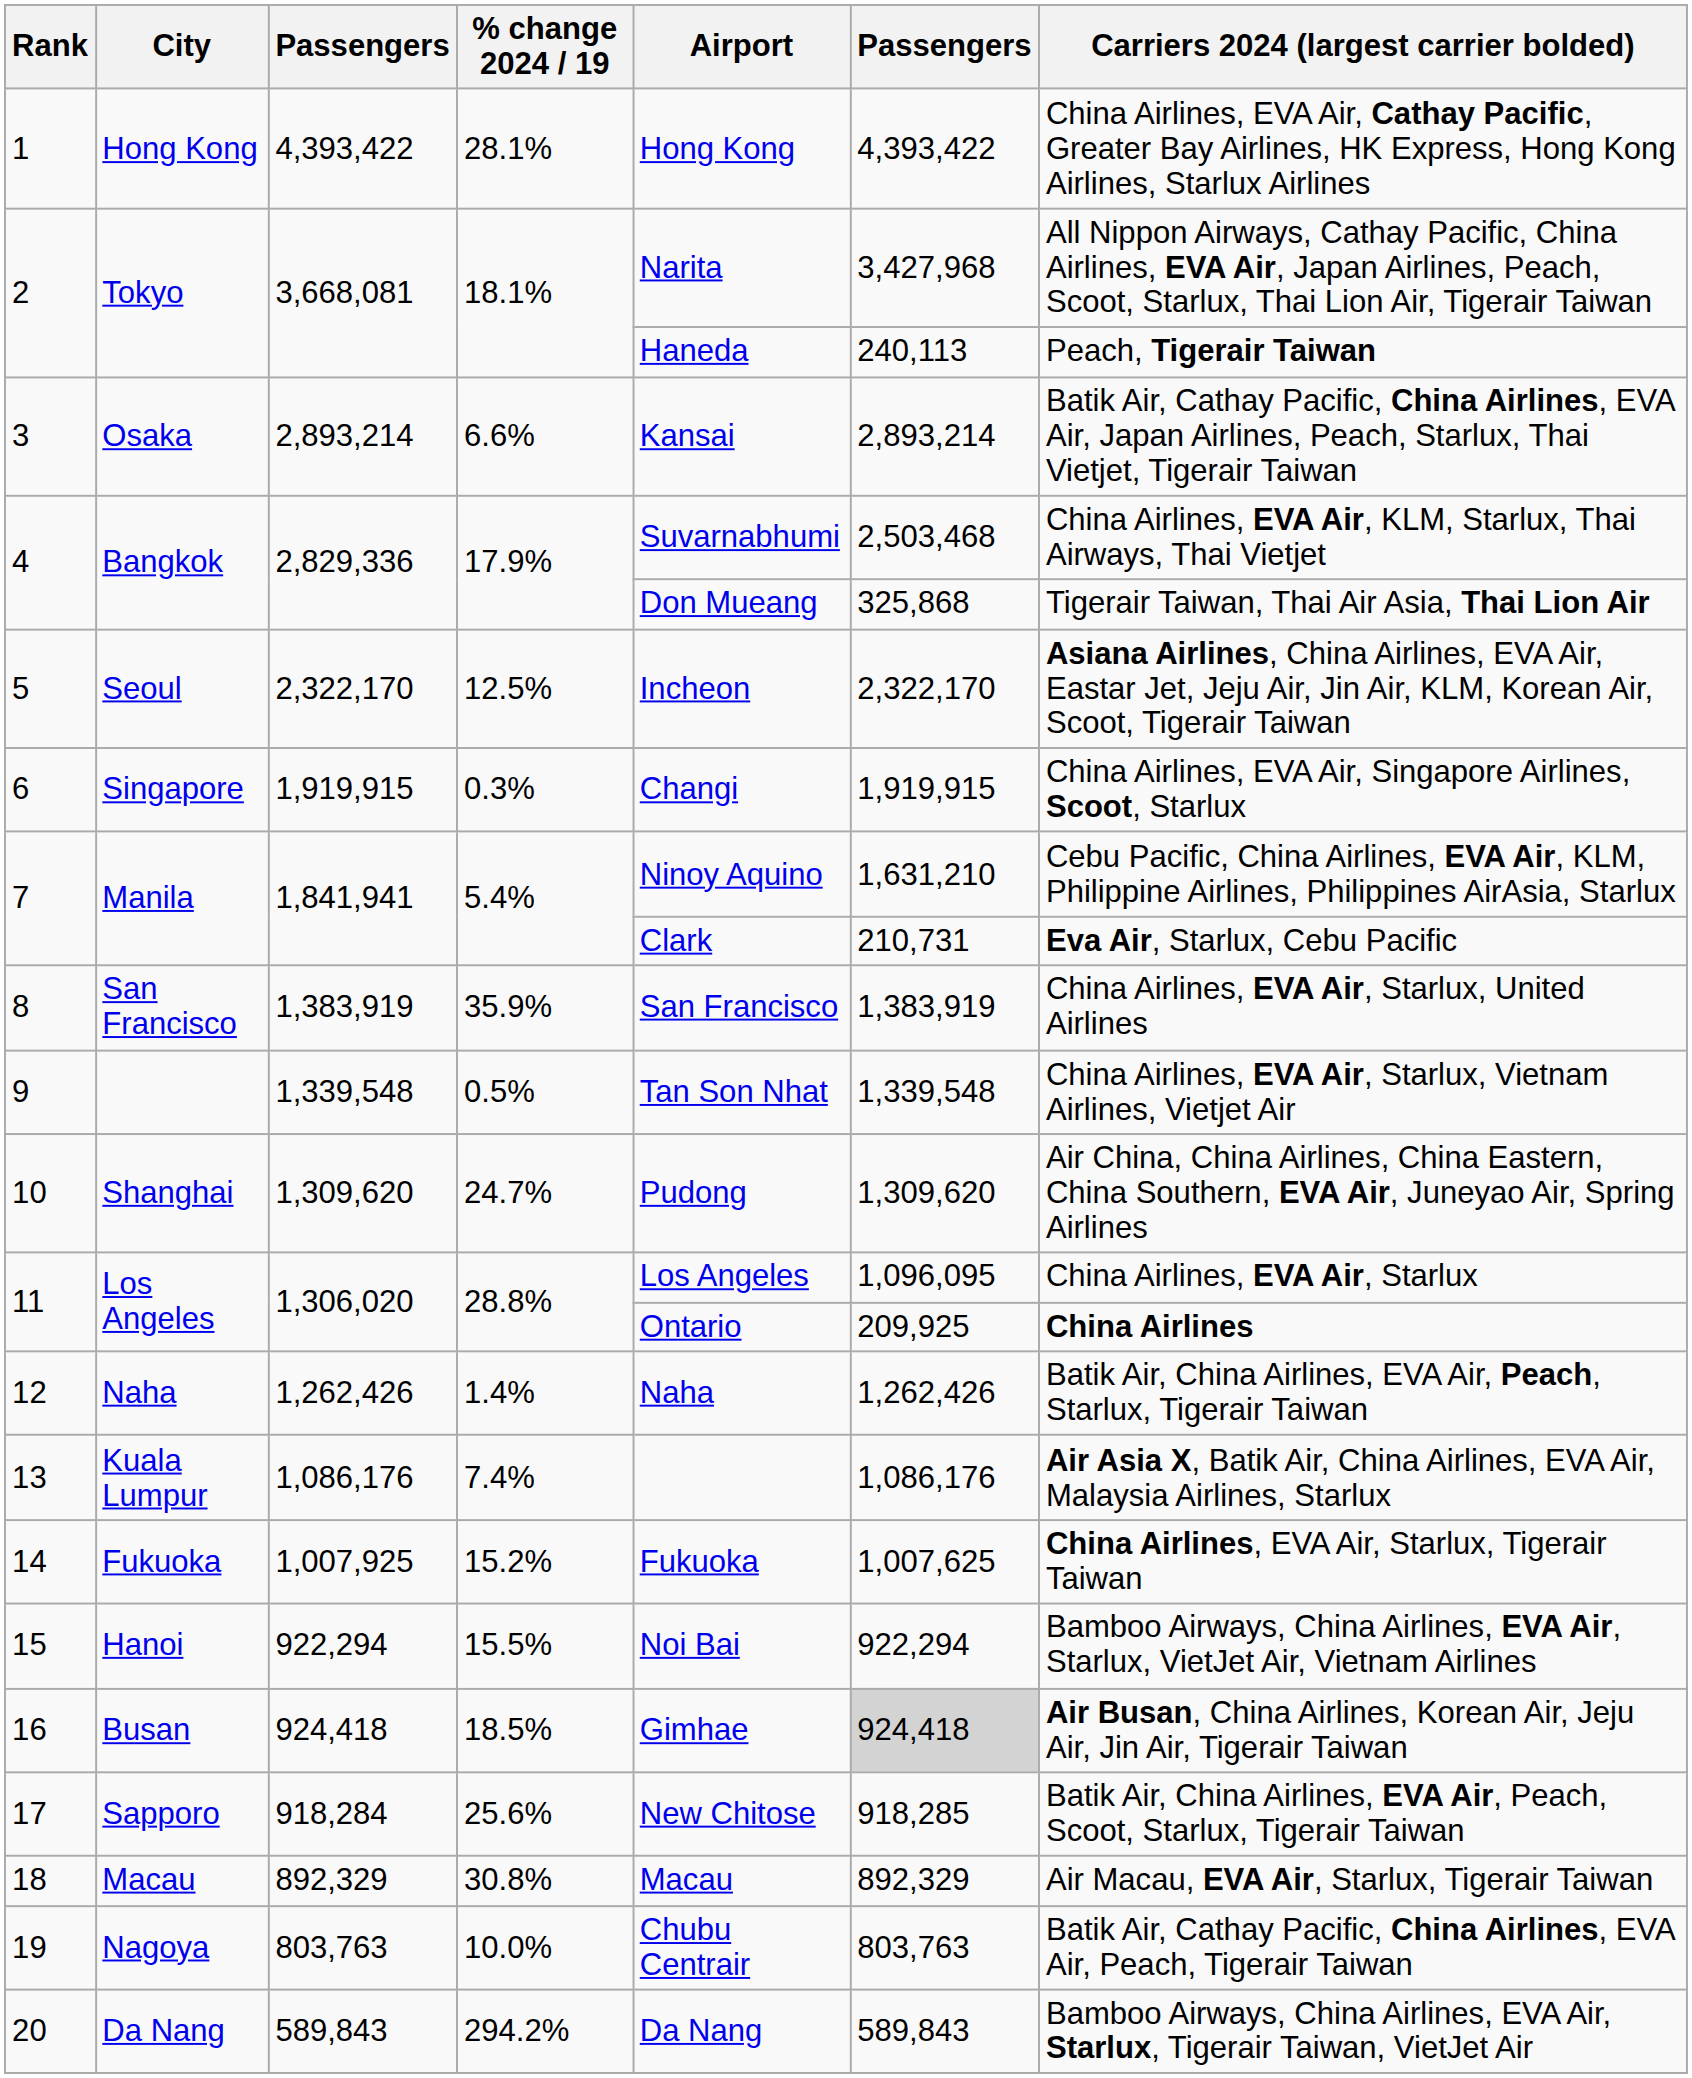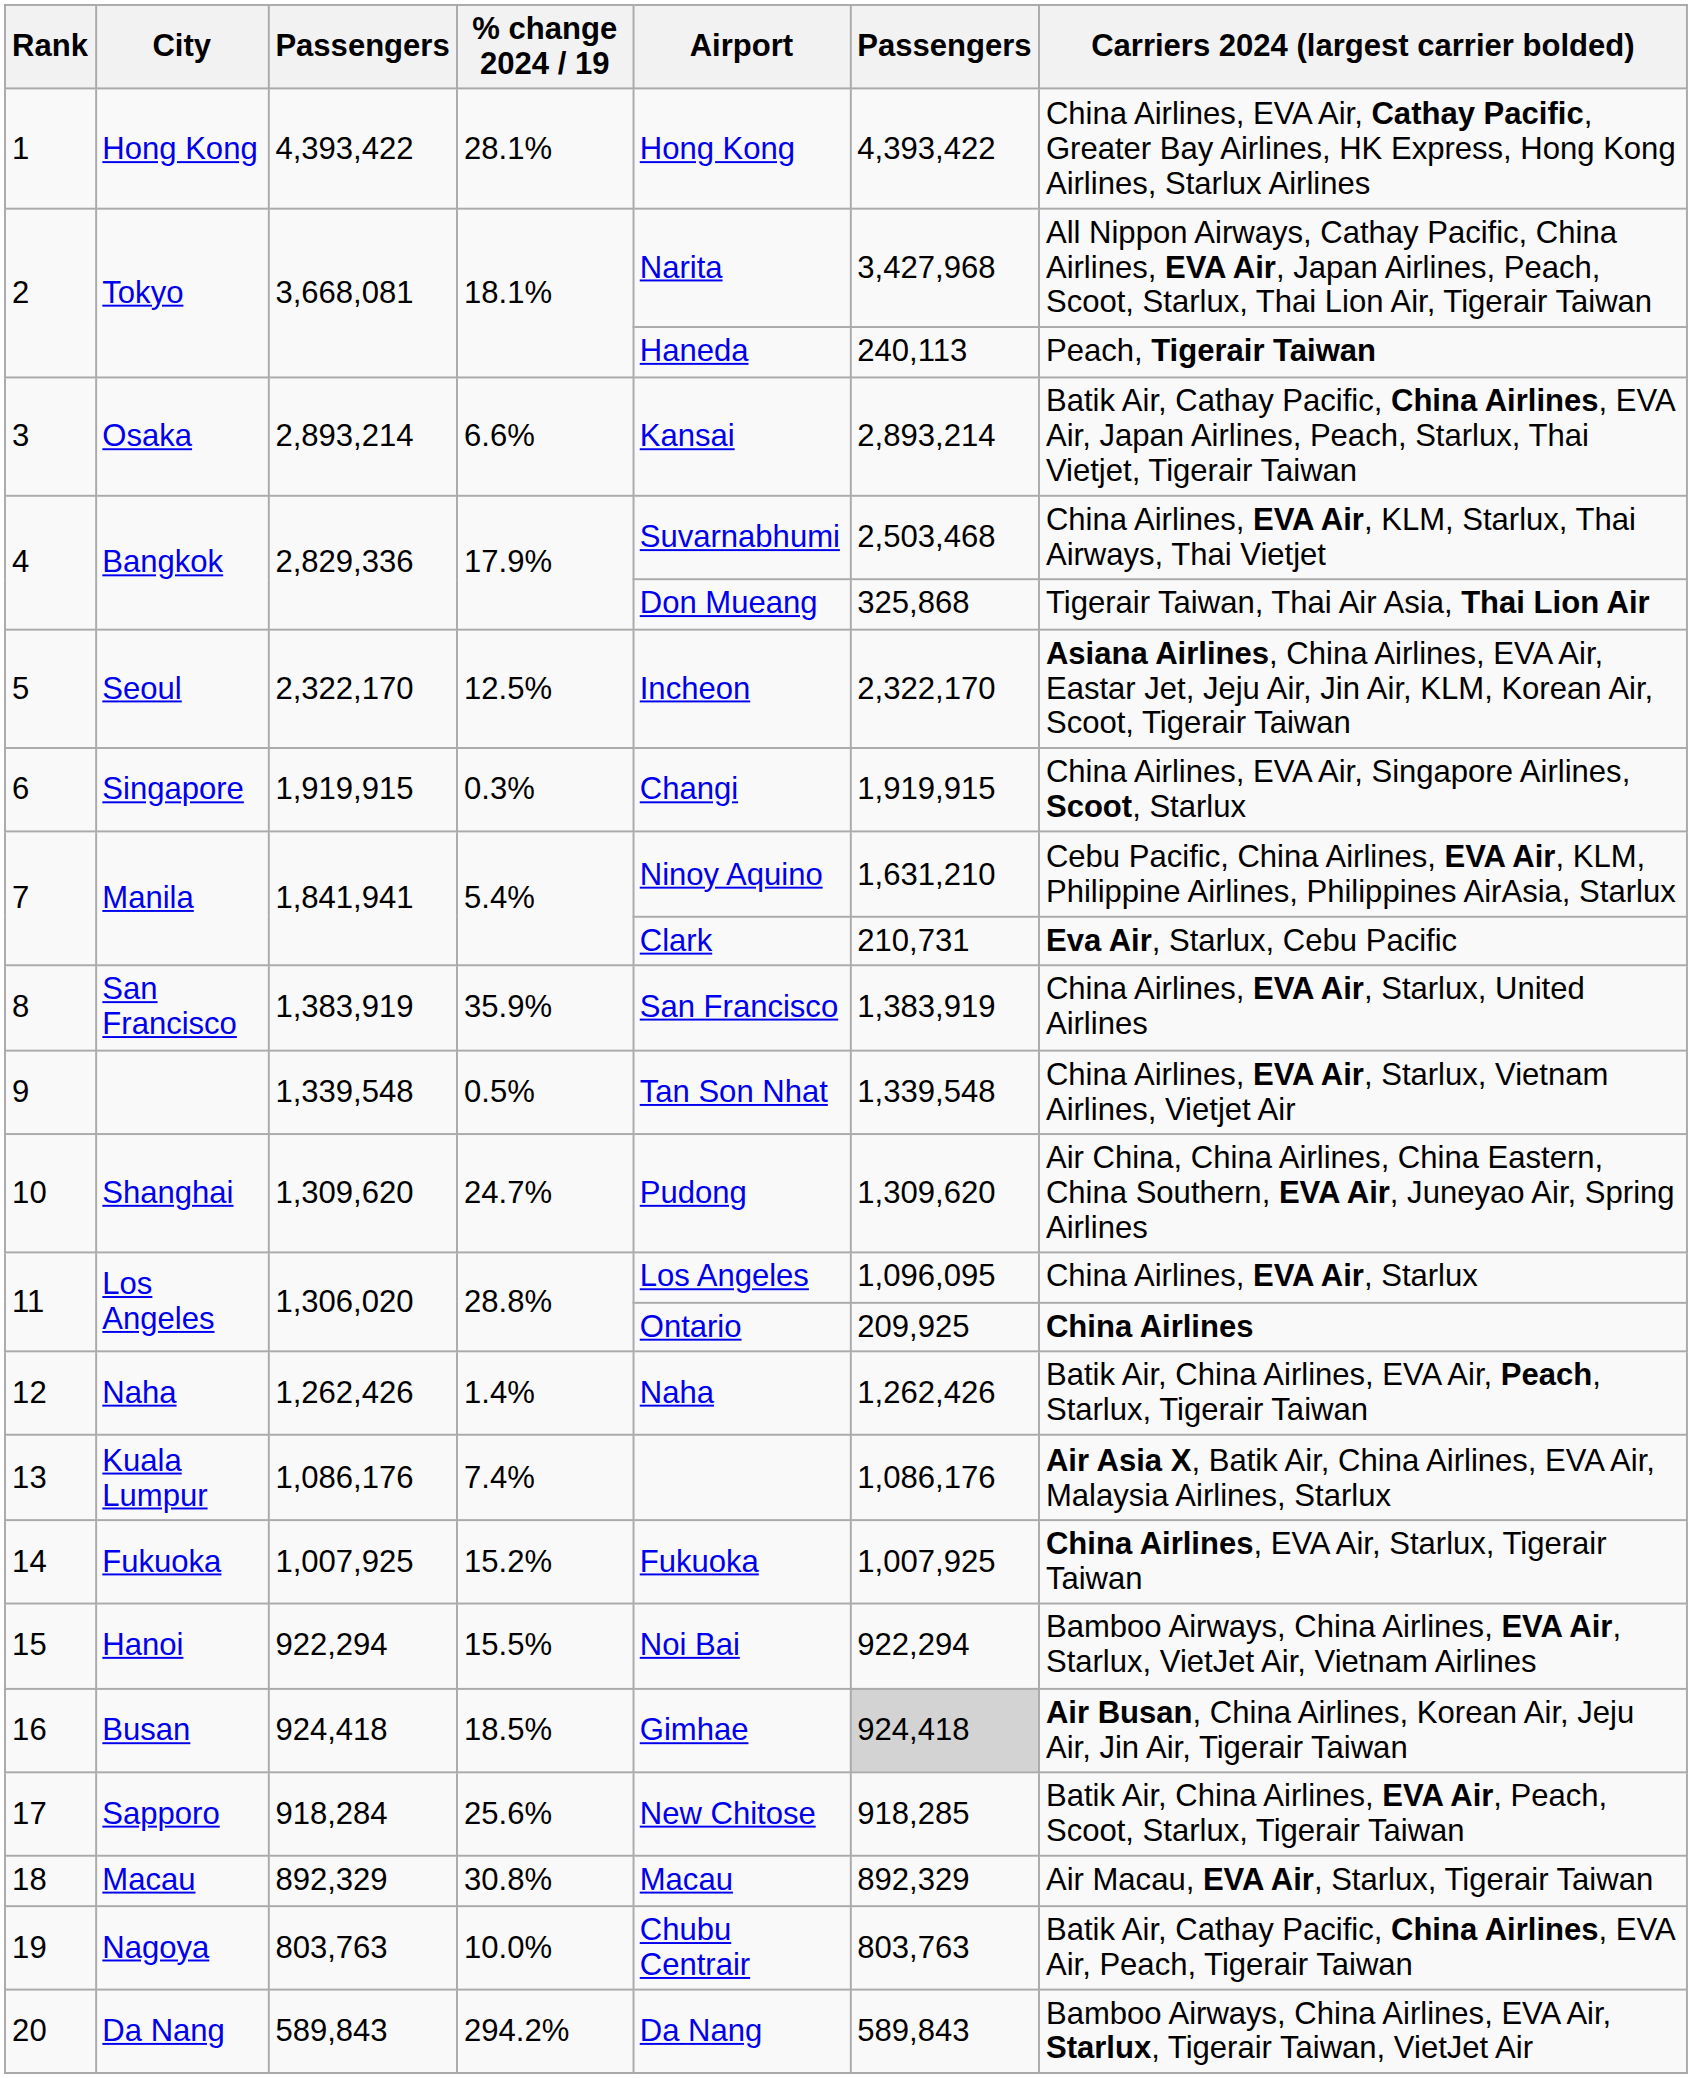14 | column 6: 1,007,625 -> 1,007,925
